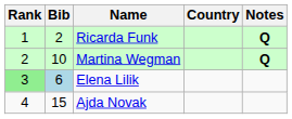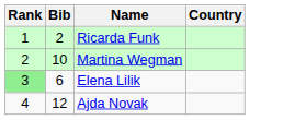- column: Notes | Q | Q
Elena Lilik | Bib: lightblue background -> no background
Ajda Novak | Bib: 15 -> 12
